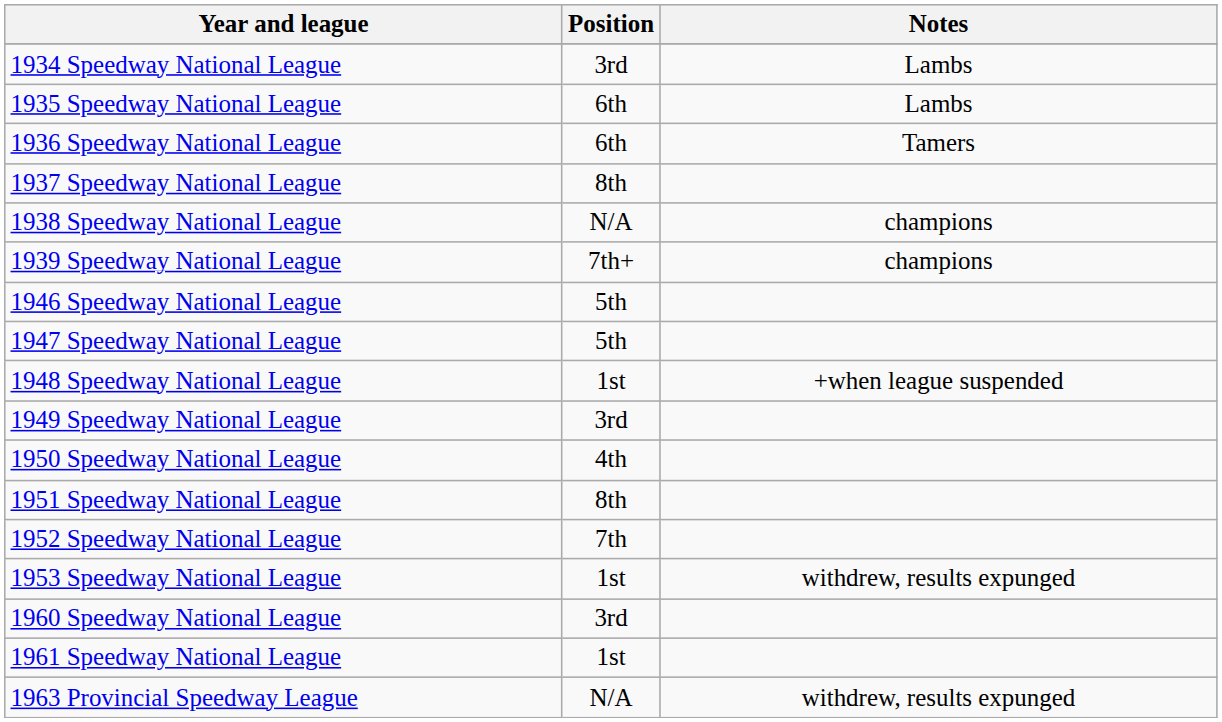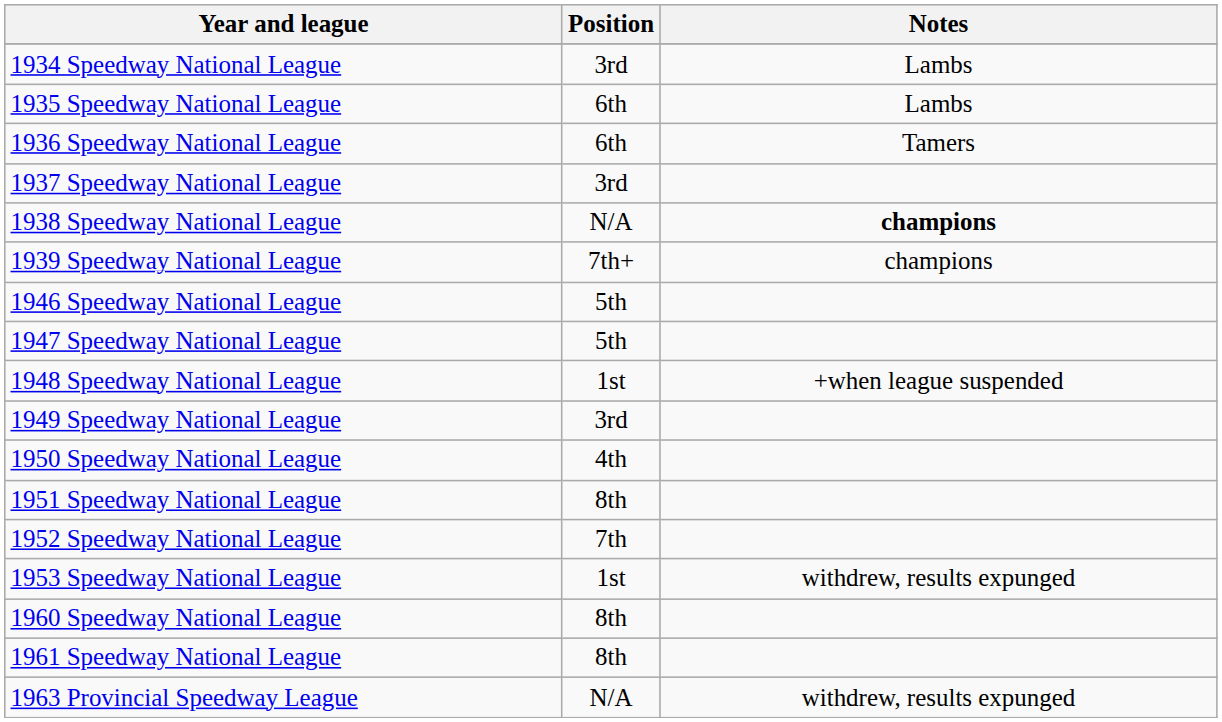1937 Speedway National League | Position: 8th -> 3rd
1938 Speedway National League | Notes: normal -> bold
1960 Speedway National League | Position: 3rd -> 8th
1961 Speedway National League | Position: 1st -> 8th
